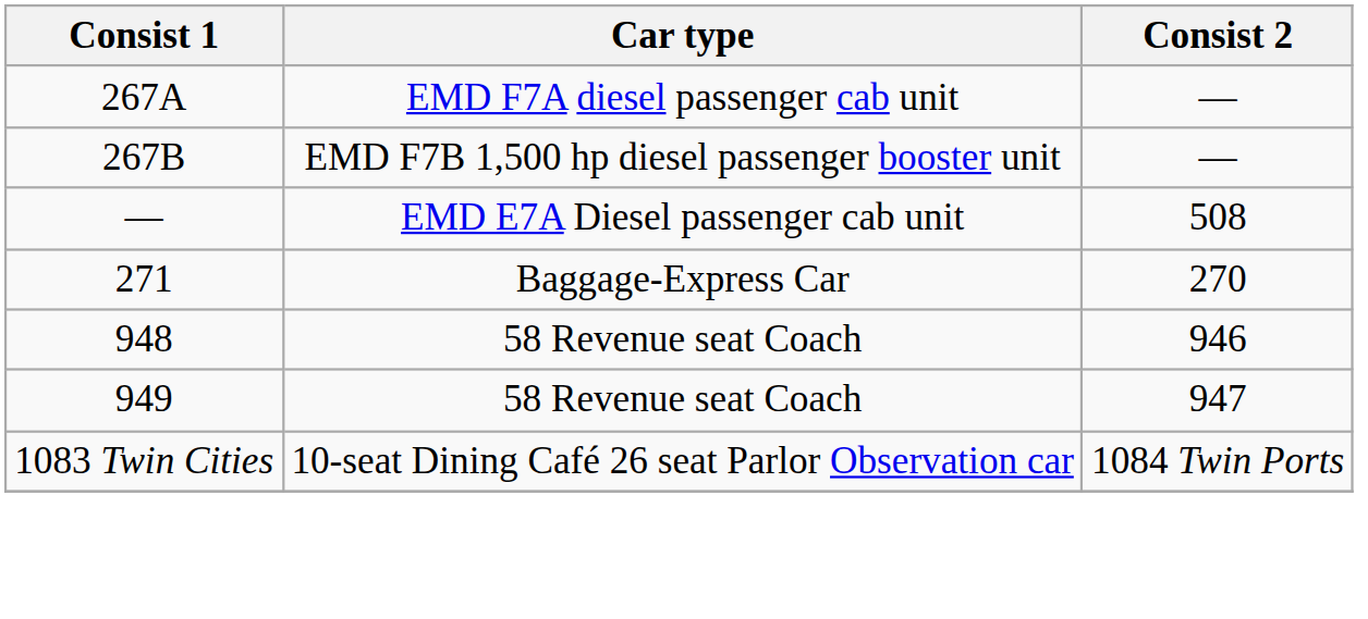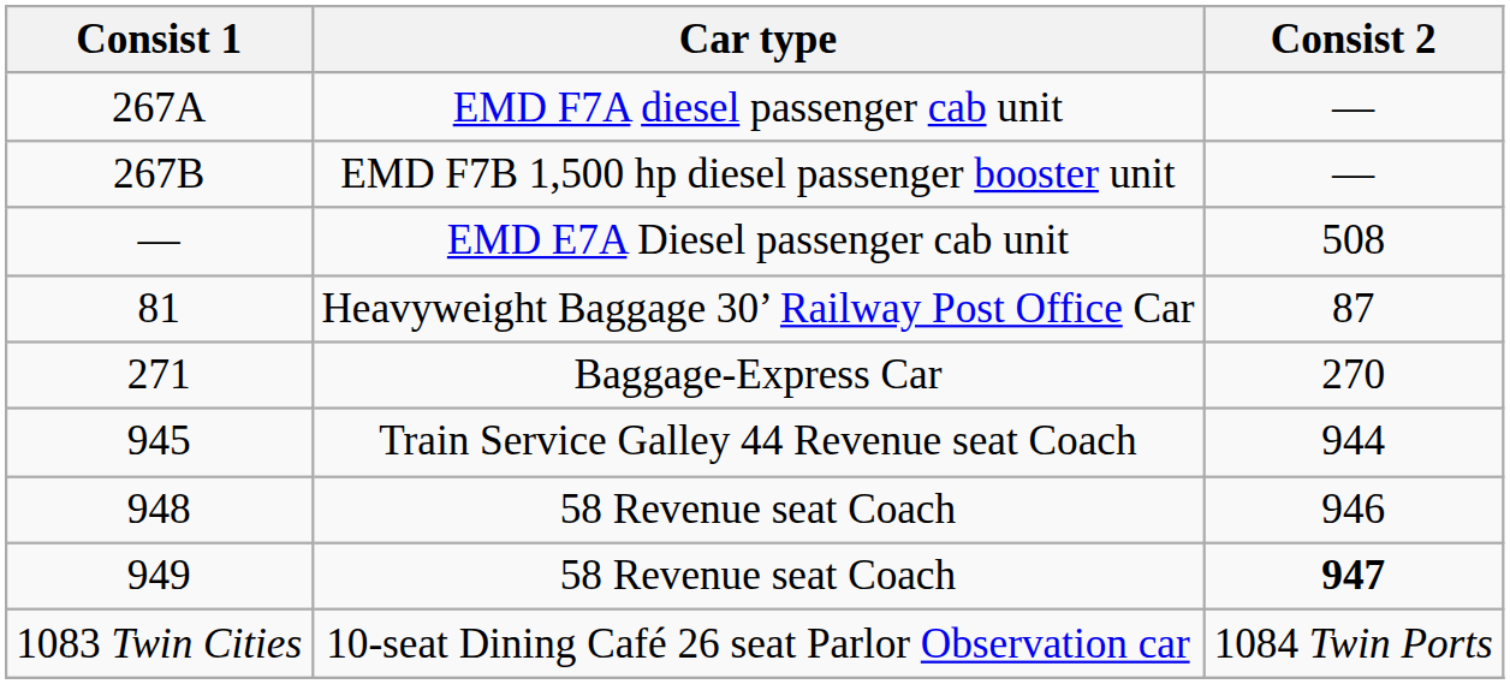+ row: 81 | Heavyweight Baggage 30’ Railway Post Office Car | 87
+ row: 945 | Train Service Galley 44 Revenue seat Coach | 944
949 | Consist 2: normal -> bold
